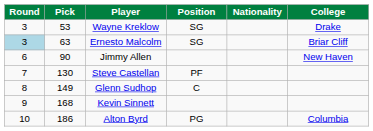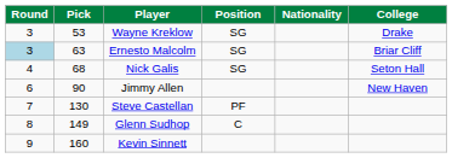+ row: 4 | 68 | Nick Galis | SG | Seton Hall
Kevin Sinnett | Pick: 168 -> 160
- row: 10 | 186 | Alton Byrd | PG | Columbia
